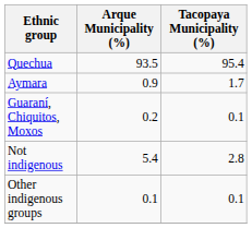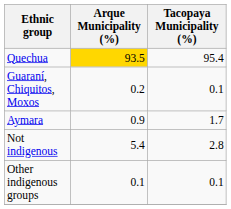Quechua | Arque Municipality (%): no background -> gold background
rows swapped: Aymara <-> Guaraní, Chiquitos, Moxos
